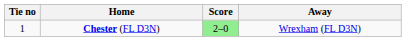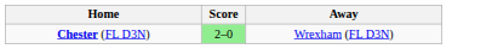- column: Tie no | 1
